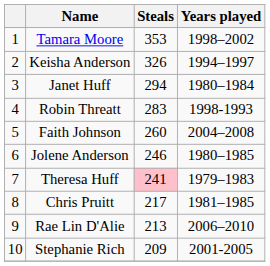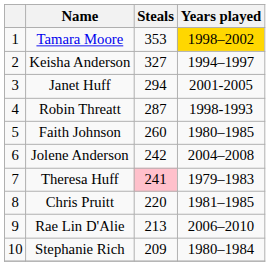Tamara Moore | Years played: no background -> gold background
Keisha Anderson | Steals: 326 -> 327
Janet Huff | Years played: 1980–1984 -> 2001-2005
Robin Threatt | Steals: 283 -> 287
Faith Johnson | Years played: 2004–2008 -> 1980–1985
Jolene Anderson | Steals: 246 -> 242
Jolene Anderson | Years played: 1980–1985 -> 2004–2008
Chris Pruitt | Steals: 217 -> 220
Stephanie Rich | Years played: 2001-2005 -> 1980–1984
